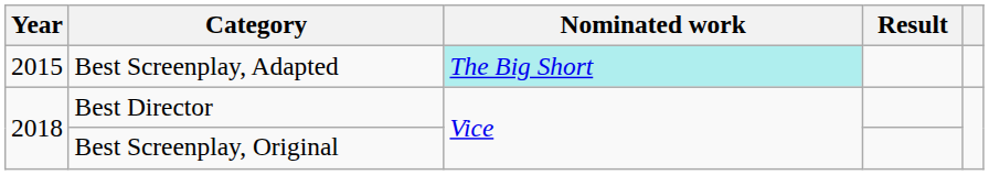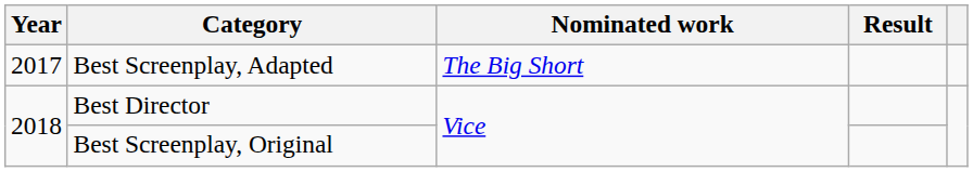Best Screenplay, Adapted | Year: 2015 -> 2017
Best Screenplay, Adapted | Nominated work: paleturquoise background -> no background
